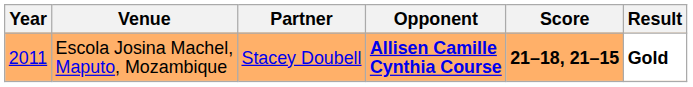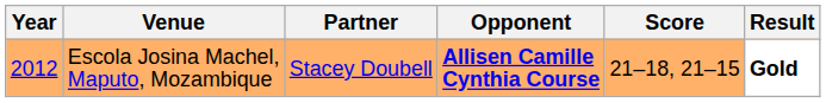Escola Josina Machel, Maputo, Mozambique | Year: 2011 -> 2012
Escola Josina Machel, Maputo, Mozambique | Score: bold -> normal
